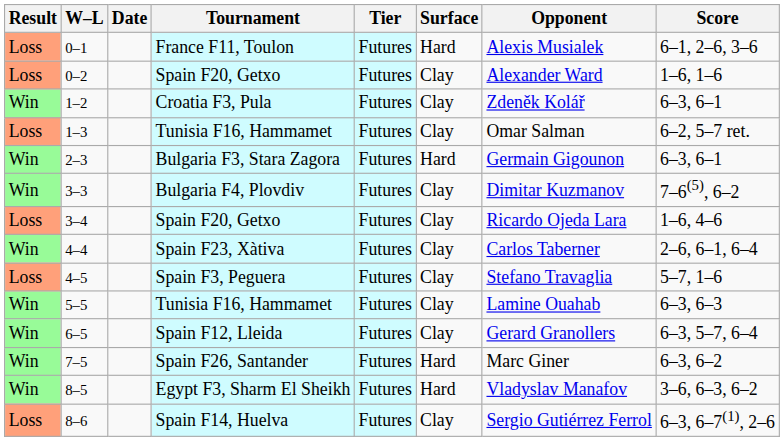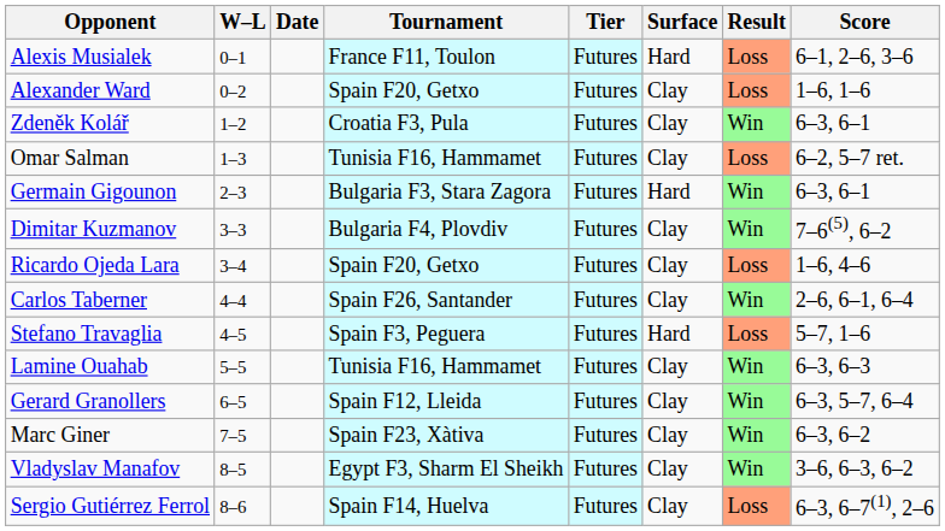columns swapped: Result <-> Opponent
4–4 | Tournament: Spain F23, Xàtiva -> Spain F26, Santander
4–5 | Surface: Clay -> Hard
7–5 | Tournament: Spain F26, Santander -> Spain F23, Xàtiva
7–5 | Surface: Hard -> Clay
8–5 | Surface: Hard -> Clay
